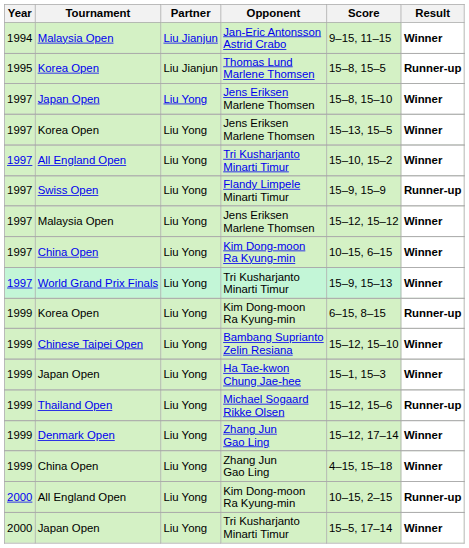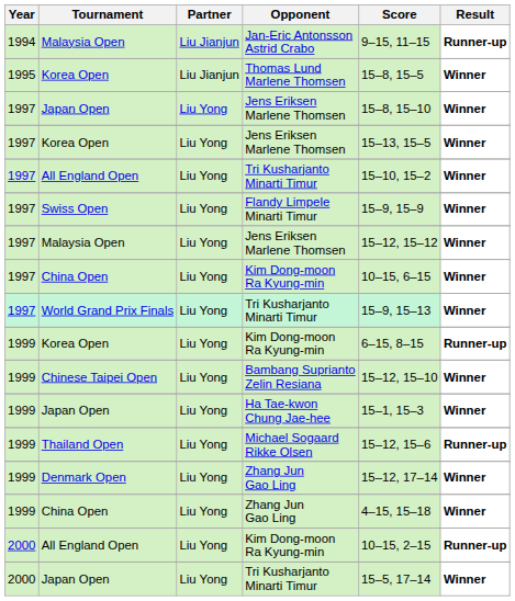Malaysia Open / Jan-Eric Antonsson Astrid Crabo | Result: Winner -> Runner-up
Korea Open / Thomas Lund Marlene Thomsen | Result: Runner-up -> Winner
Swiss Open | Result: Runner-up -> Winner
